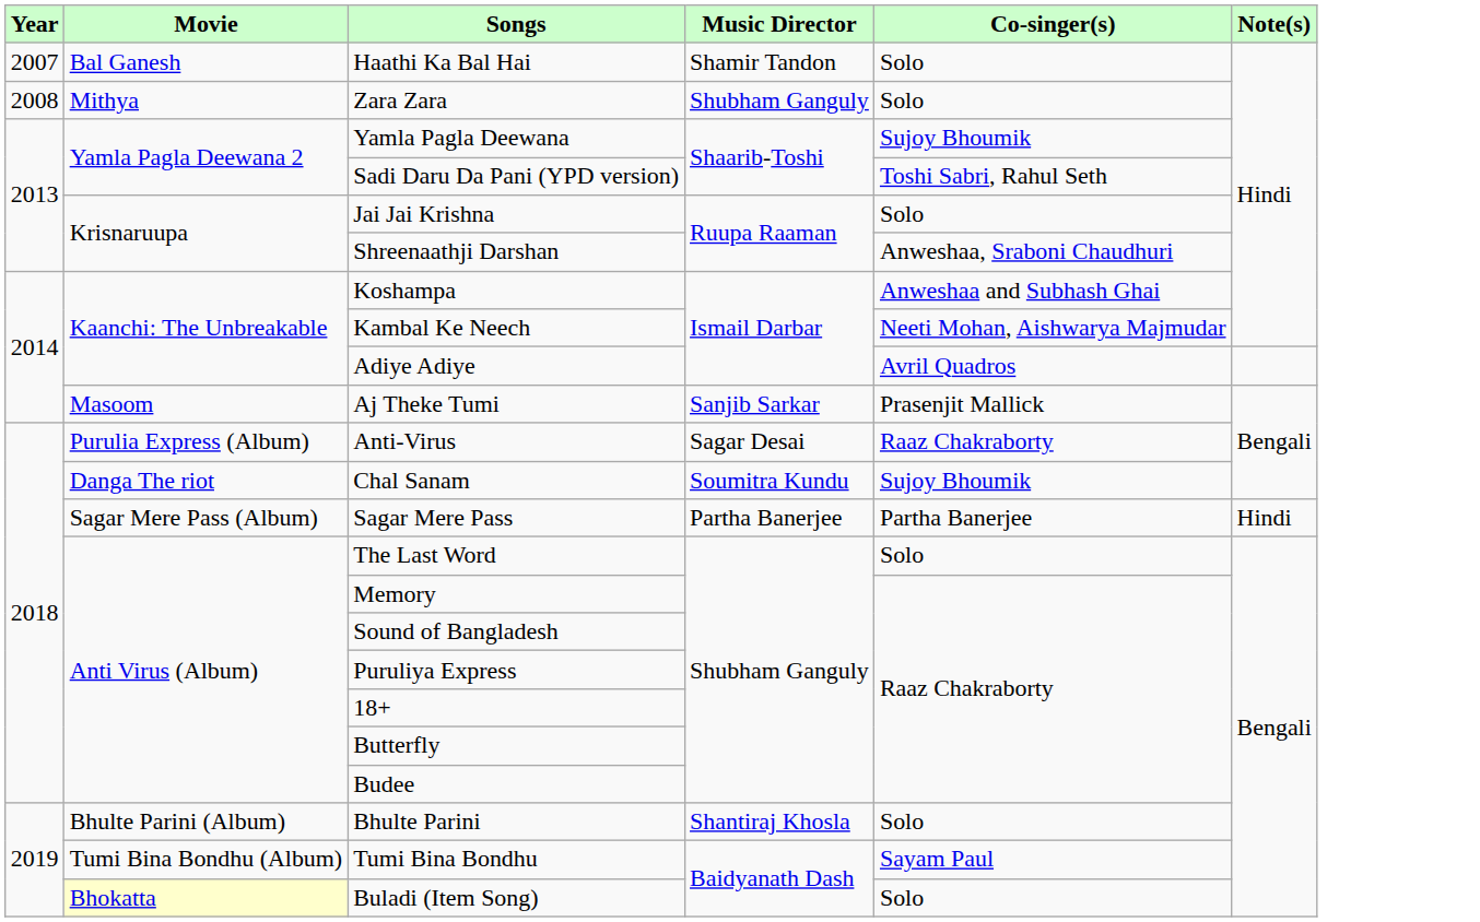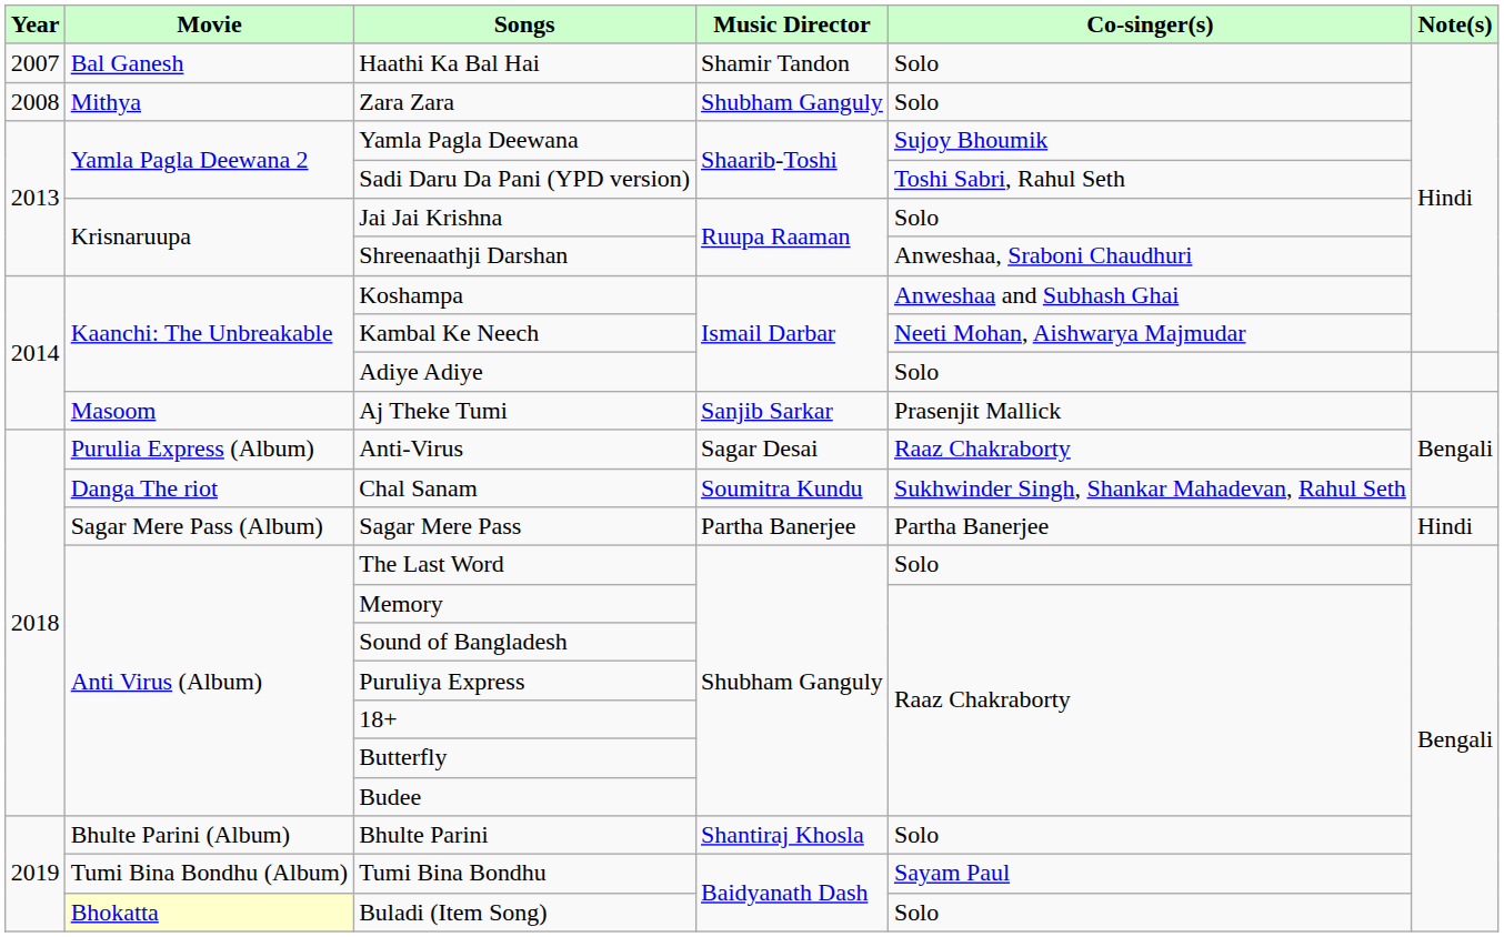Adiye Adiye | Co-singer(s): Avril Quadros -> Solo
Chal Sanam | Co-singer(s): Sujoy Bhoumik -> Sukhwinder Singh, Shankar Mahadevan, Rahul Seth
